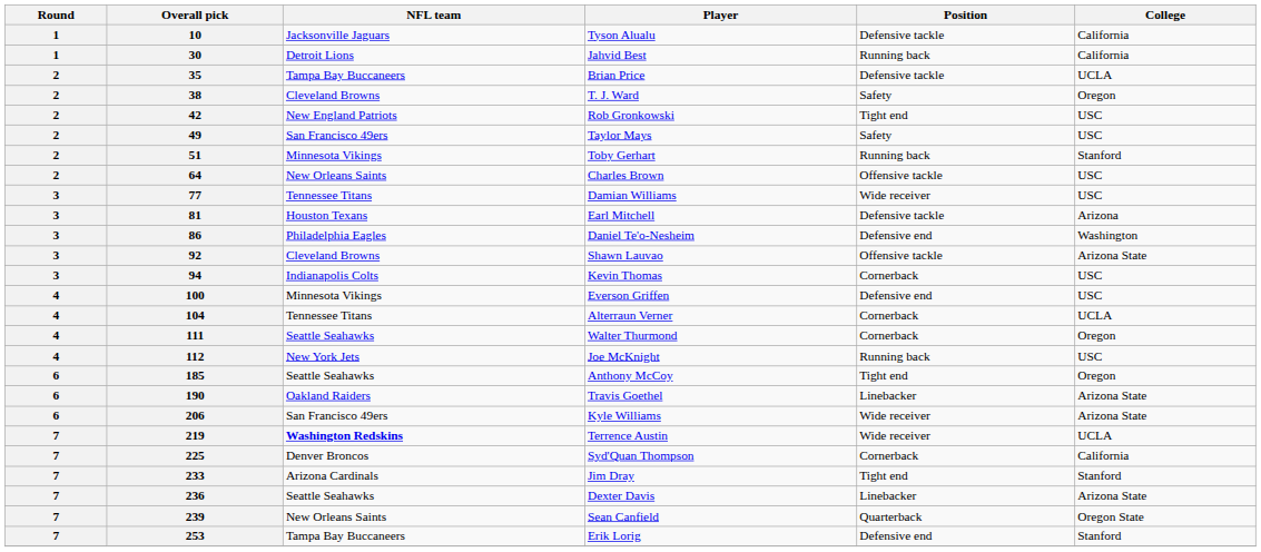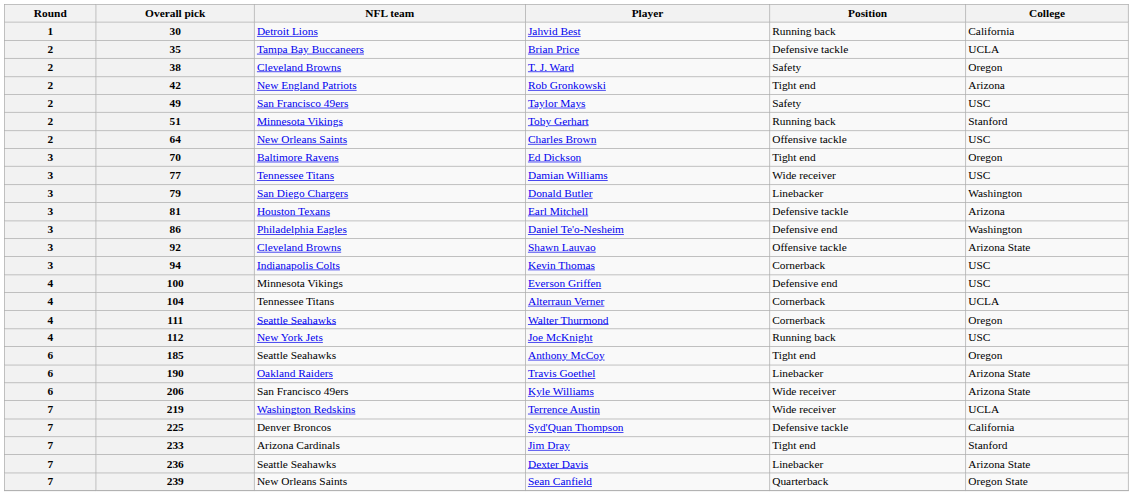- row: 1 | 10 | Jacksonville Jaguars | Tyson Alualu | Defensive tackle | California
42 | College: USC -> Arizona
+ row: 3 | 70 | Baltimore Ravens | Ed Dickson | Tight end | Oregon
+ row: 3 | 79 | San Diego Chargers | Donald Butler | Linebacker | Washington
219 | NFL team: bold -> normal
225 | Position: Cornerback -> Defensive tackle
- row: 7 | 253 | Tampa Bay Buccaneers | Erik Lorig | Defensive end | Stanford
